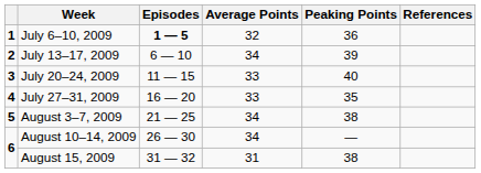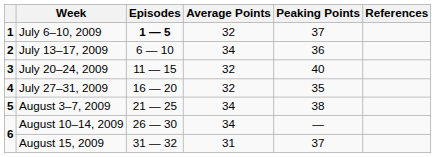July 6–10, 2009 | Peaking Points: 36 -> 37
July 13–17, 2009 | Peaking Points: 39 -> 36
July 20–24, 2009 | Average Points: 33 -> 32
July 27–31, 2009 | Average Points: 33 -> 32
August 15, 2009 | Peaking Points: 38 -> 37
